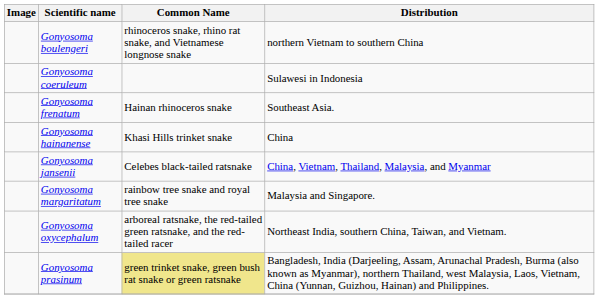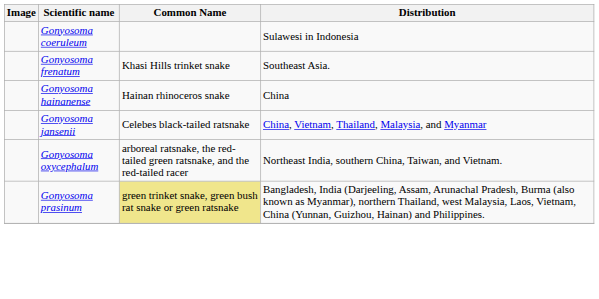- row: Gonyosoma boulengeri | rhinoceros snake, rhino rat snake, and Vietnamese longnose snake | northern Vietnam to southern China
Gonyosoma frenatum | Common Name: Hainan rhinoceros snake -> Khasi Hills trinket snake
Gonyosoma hainanense | Common Name: Khasi Hills trinket snake -> Hainan rhinoceros snake
- row: Gonyosoma margaritatum | rainbow tree snake and royal tree snake | Malaysia and Singapore.
